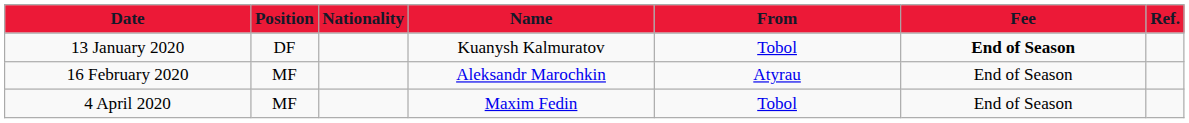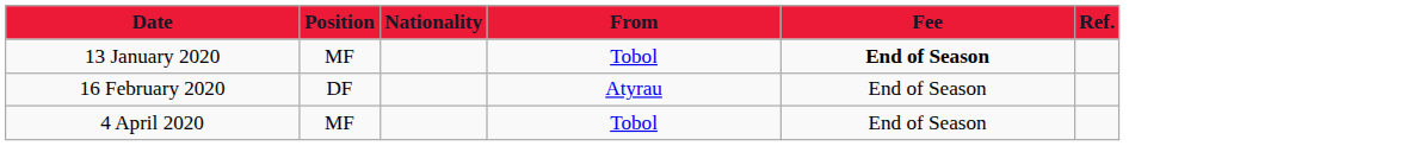- column: Name | Kuanysh Kalmuratov | Aleksandr Marochkin | Maxim Fedin
13 January 2020 | Position: DF -> MF
16 February 2020 | Position: MF -> DF
